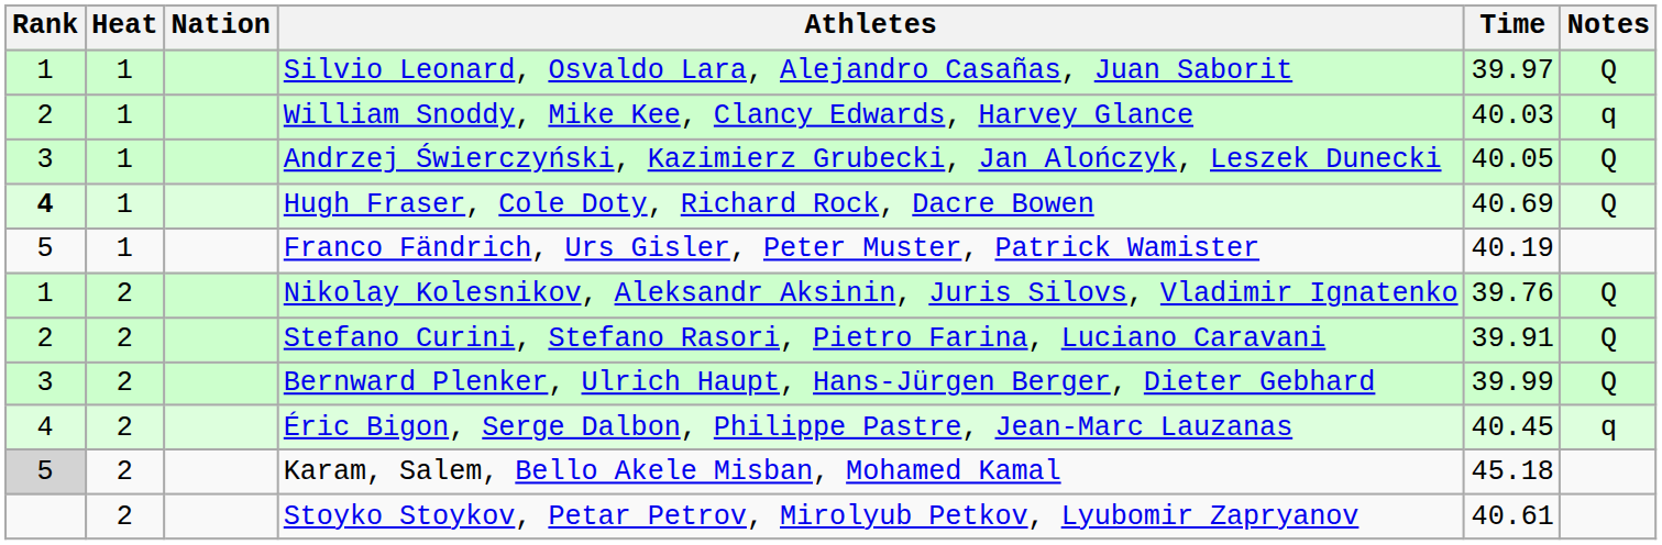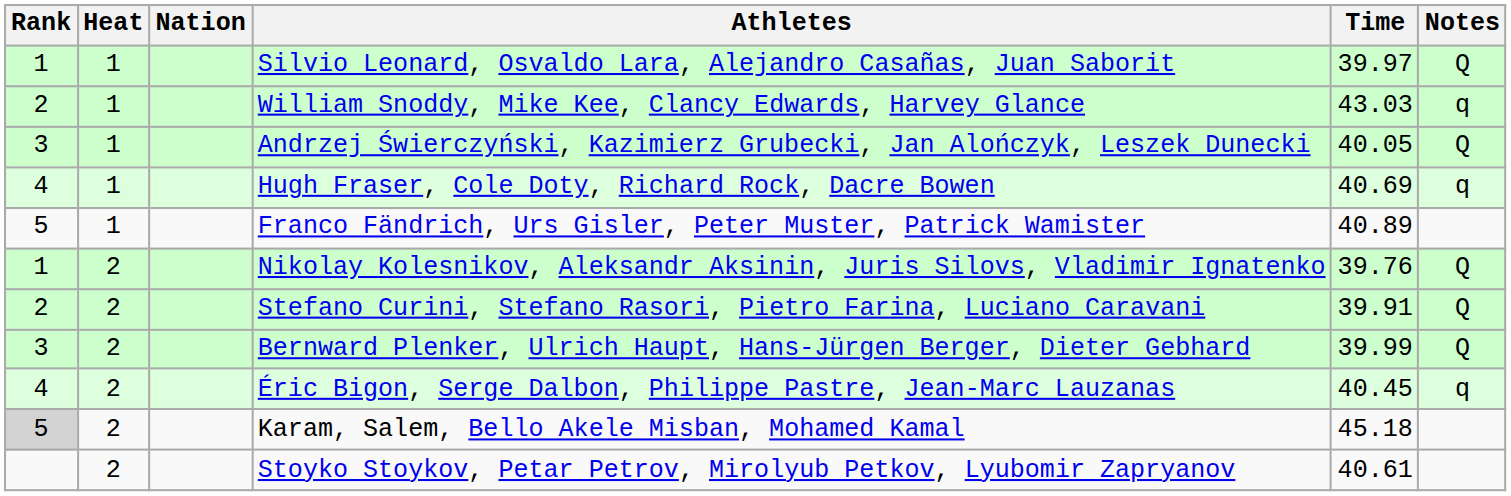William Snoddy, Mike Kee, Clancy Edwards, Harvey Glance | Time: 40.03 -> 43.03
Hugh Fraser, Cole Doty, Richard Rock, Dacre Bowen | Rank: bold -> normal
Hugh Fraser, Cole Doty, Richard Rock, Dacre Bowen | Notes: Q -> q
Franco Fändrich, Urs Gisler, Peter Muster, Patrick Wamister | Time: 40.19 -> 40.89
